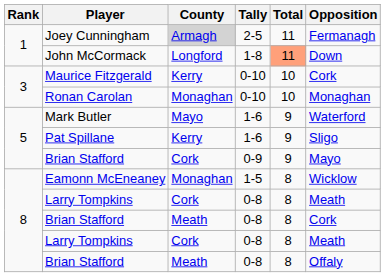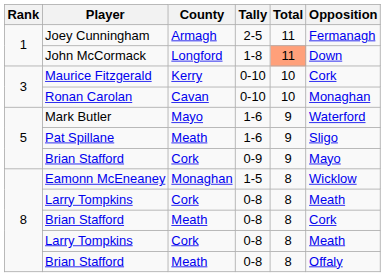Joey Cunningham | County: lightgrey background -> no background
Ronan Carolan | County: Monaghan -> Cavan
Pat Spillane | County: Kerry -> Meath
